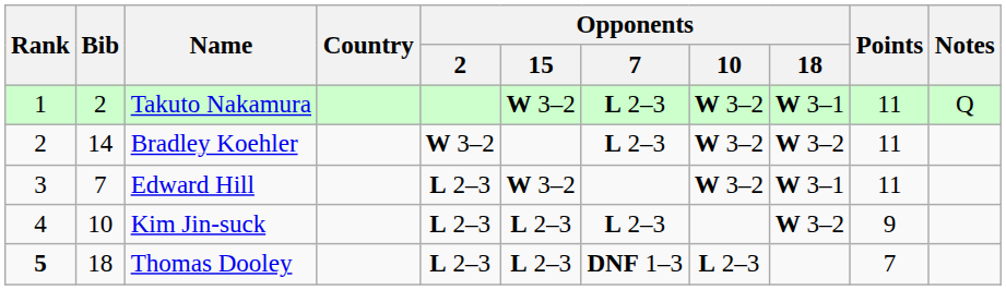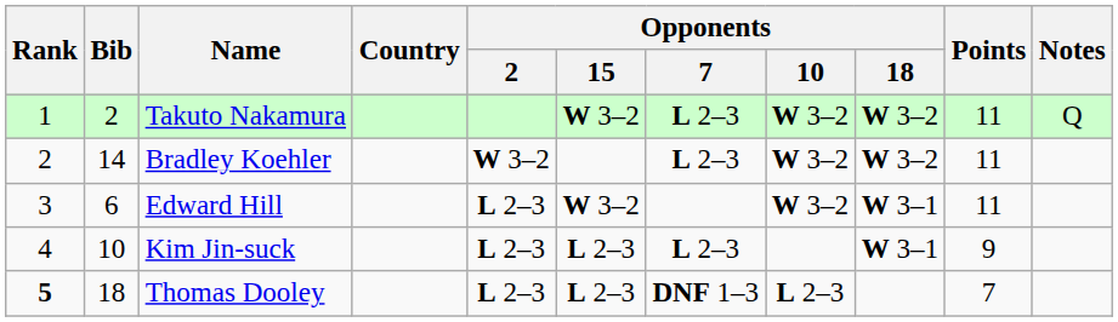Takuto Nakamura | Opponents / 18: W 3–1 -> W 3–2
Edward Hill | Bib: 7 -> 6
Kim Jin-suck | Opponents / 18: W 3–2 -> W 3–1
